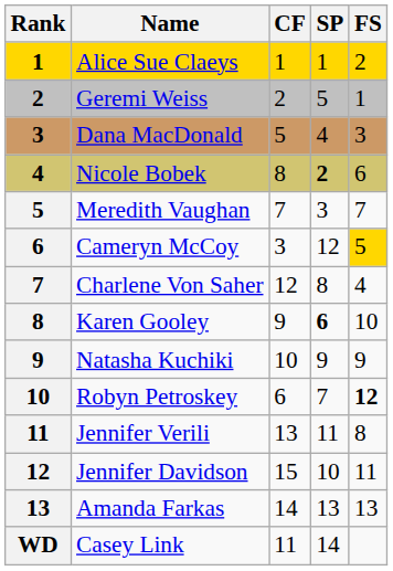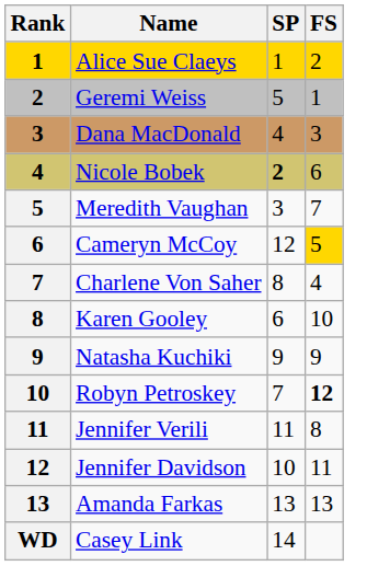- column: CF | 1 | 2 | 5 | 8 | 7 | 3 | 12 | 9 | 10 | 6 | 13 | 15 | 14 | 11
Karen Gooley | SP: bold -> normal
